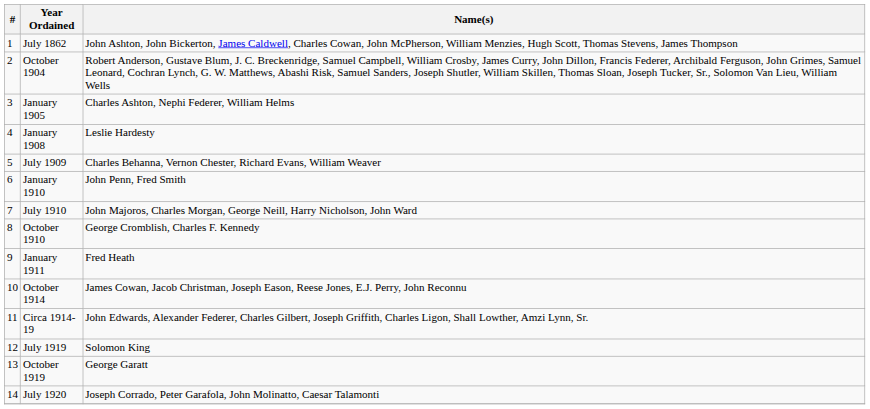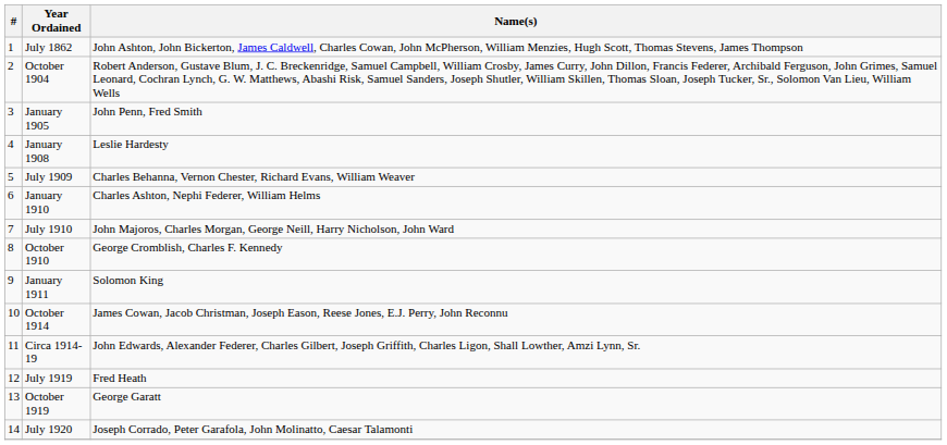January 1905 | Name(s): Charles Ashton, Nephi Federer, William Helms -> John Penn, Fred Smith
January 1910 | Name(s): John Penn, Fred Smith -> Charles Ashton, Nephi Federer, William Helms
January 1911 | Name(s): Fred Heath -> Solomon King
July 1919 | Name(s): Solomon King -> Fred Heath
